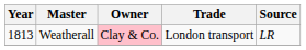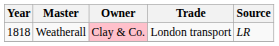Weatherall | Year: 1813 -> 1818
